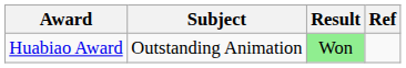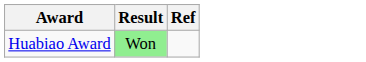- column: Subject | Outstanding Animation
